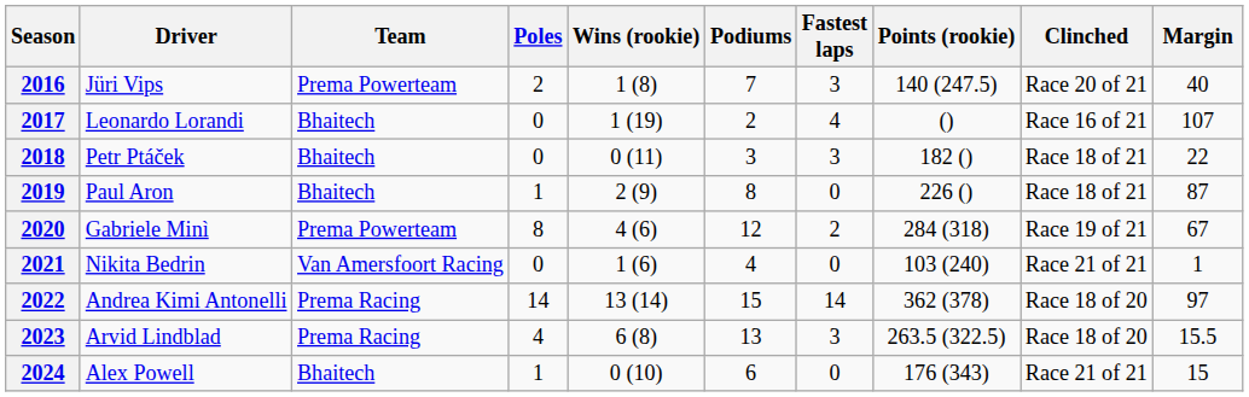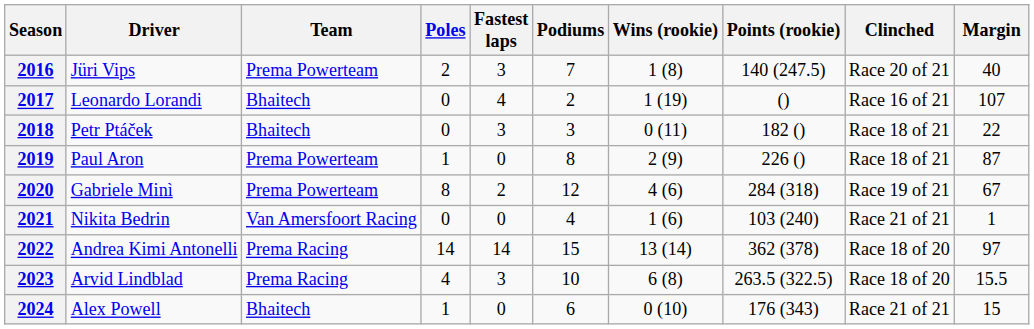columns swapped: Wins (rookie) <-> Fastest laps
2019 | Team: Bhaitech -> Prema Powerteam
2023 | Podiums: 13 -> 10
